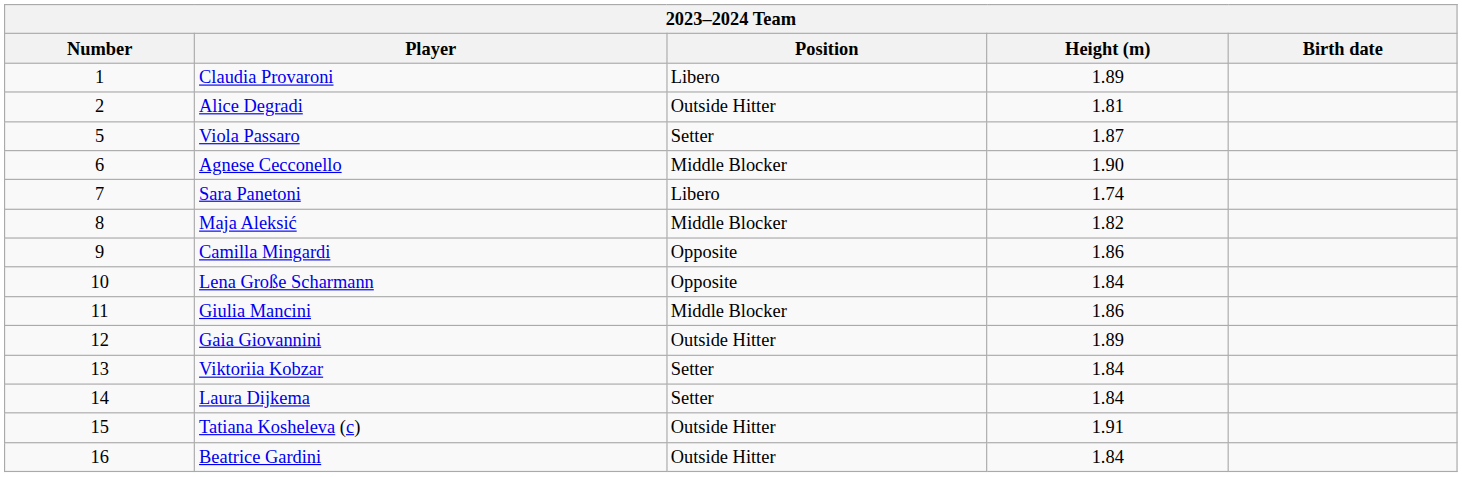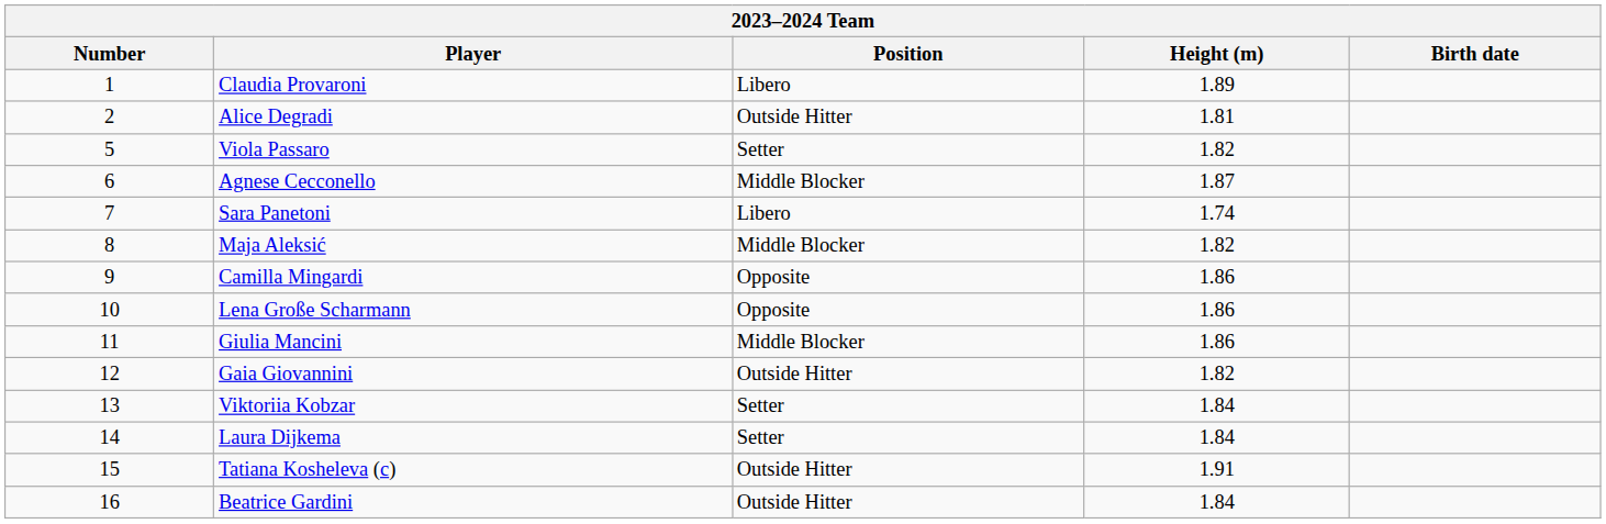Viola Passaro | Height (m): 1.87 -> 1.82
Agnese Cecconello | Height (m): 1.90 -> 1.87
Lena Große Scharmann | Height (m): 1.84 -> 1.86
Gaia Giovannini | Height (m): 1.89 -> 1.82
